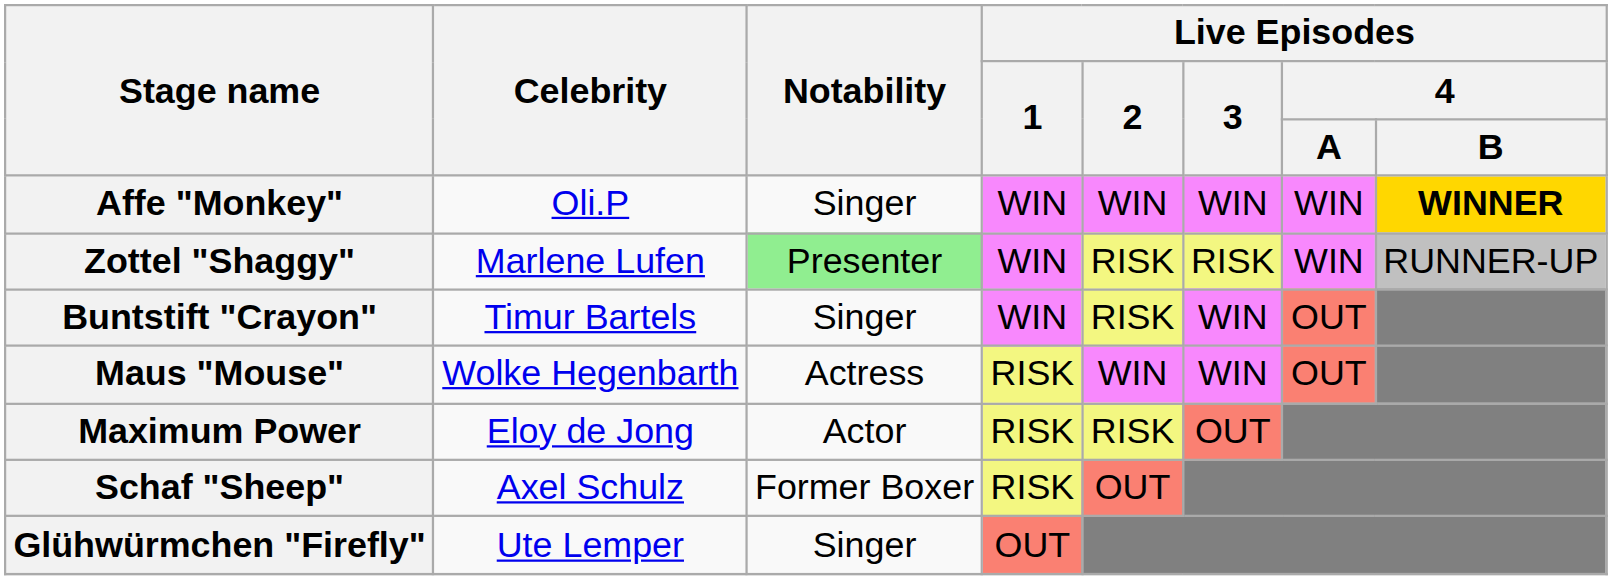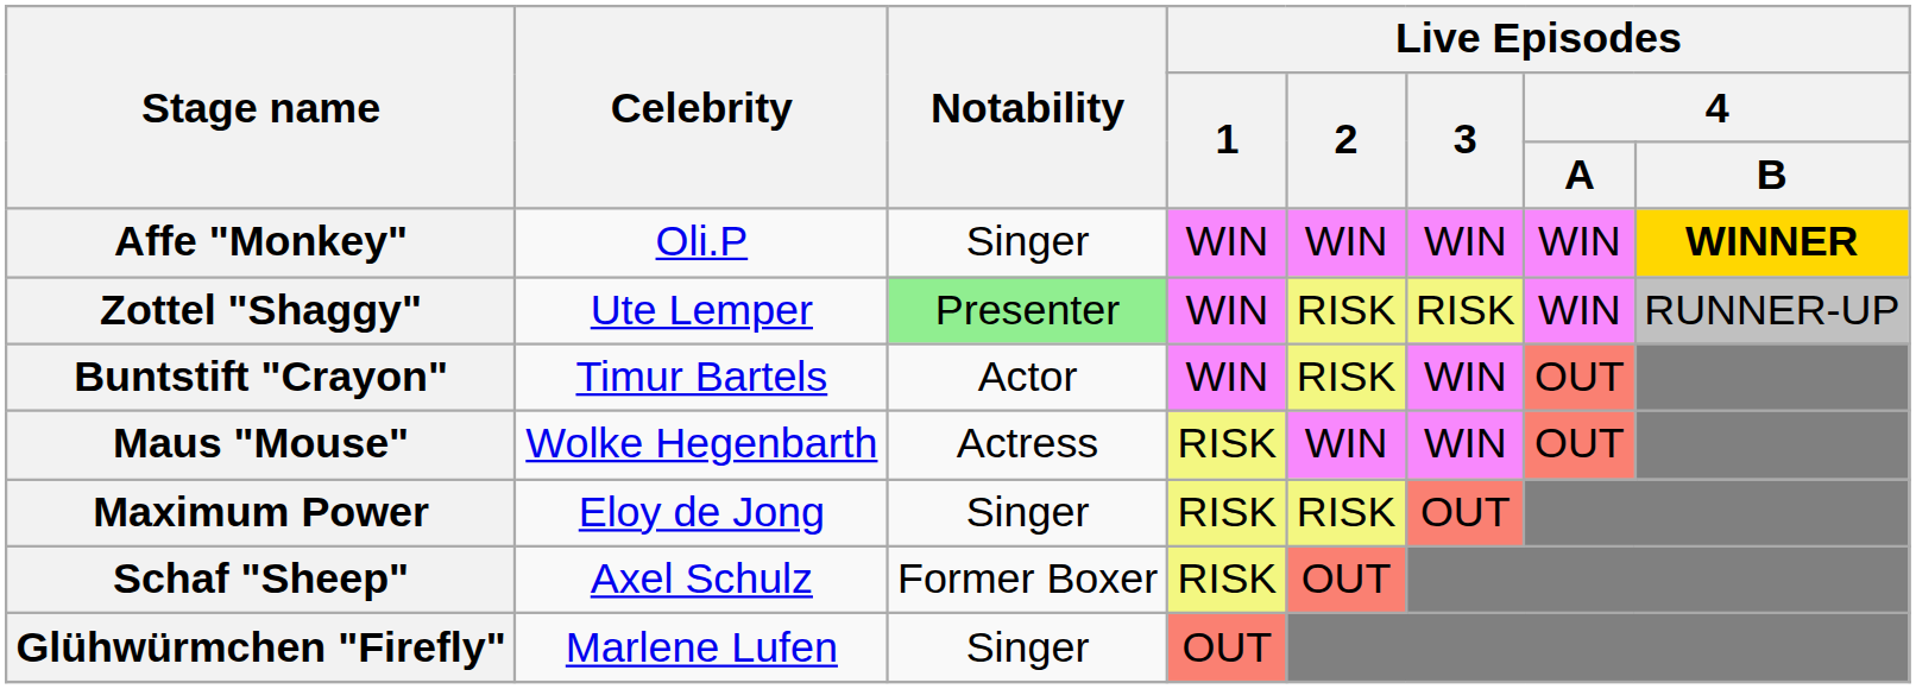Zottel "Shaggy" | Celebrity: Marlene Lufen -> Ute Lemper
Buntstift "Crayon" | Notability: Singer -> Actor
Maximum Power | Notability: Actor -> Singer
Glühwürmchen "Firefly" | Celebrity: Ute Lemper -> Marlene Lufen
